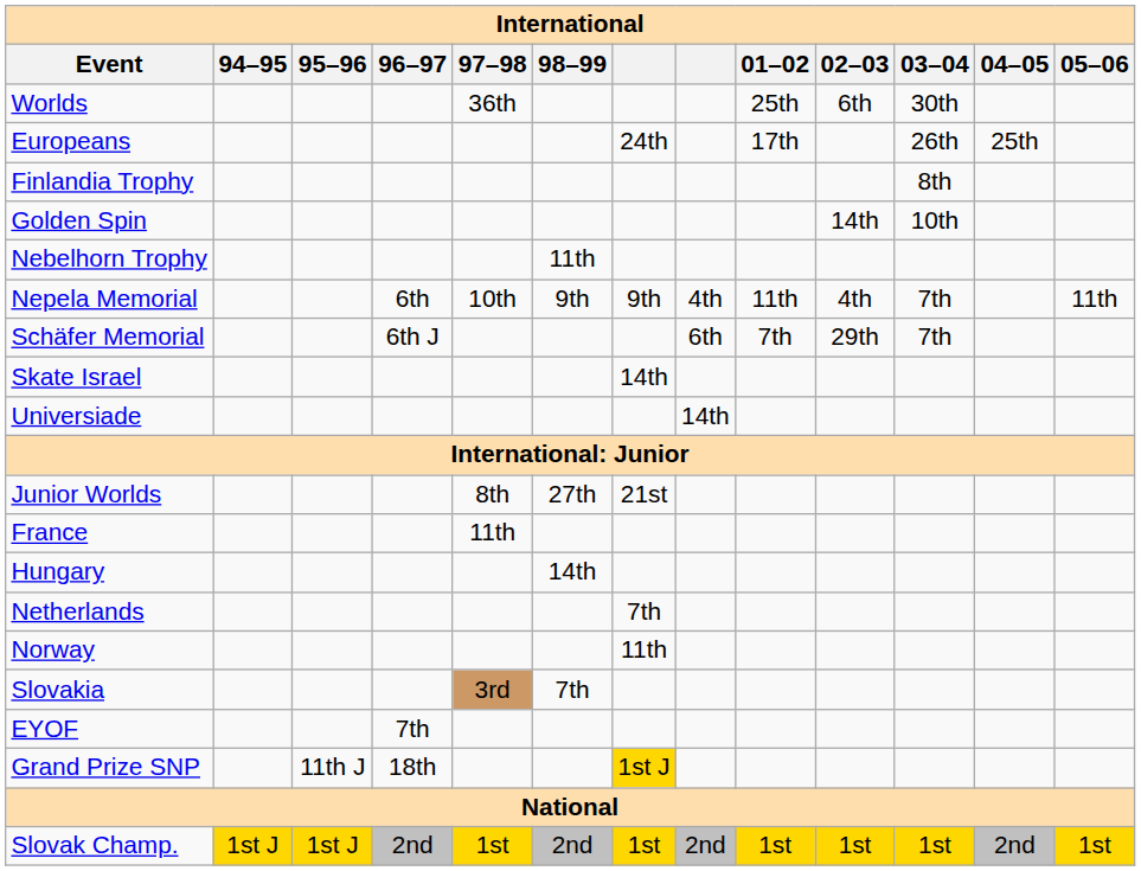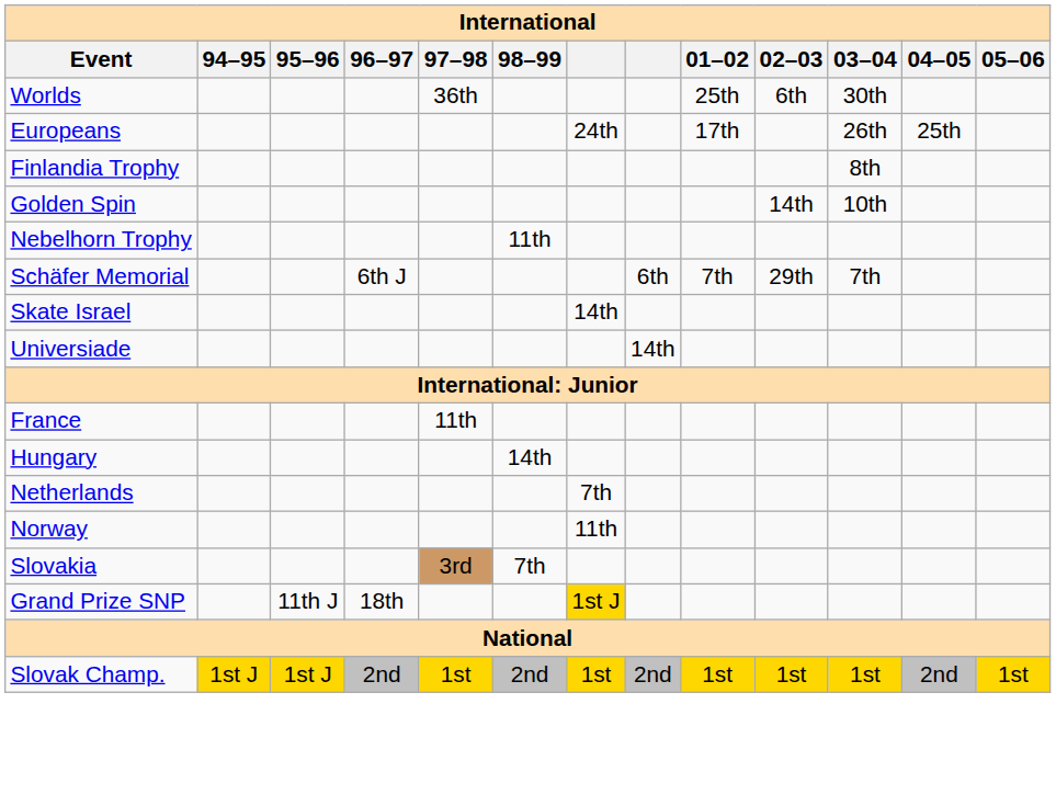- row: Nepela Memorial | 6th | 10th | 9th | 9th | 4th | 11th | 4th | 7th | 11th
- row: Junior Worlds | 8th | 27th | 21st
- row: EYOF | 7th
